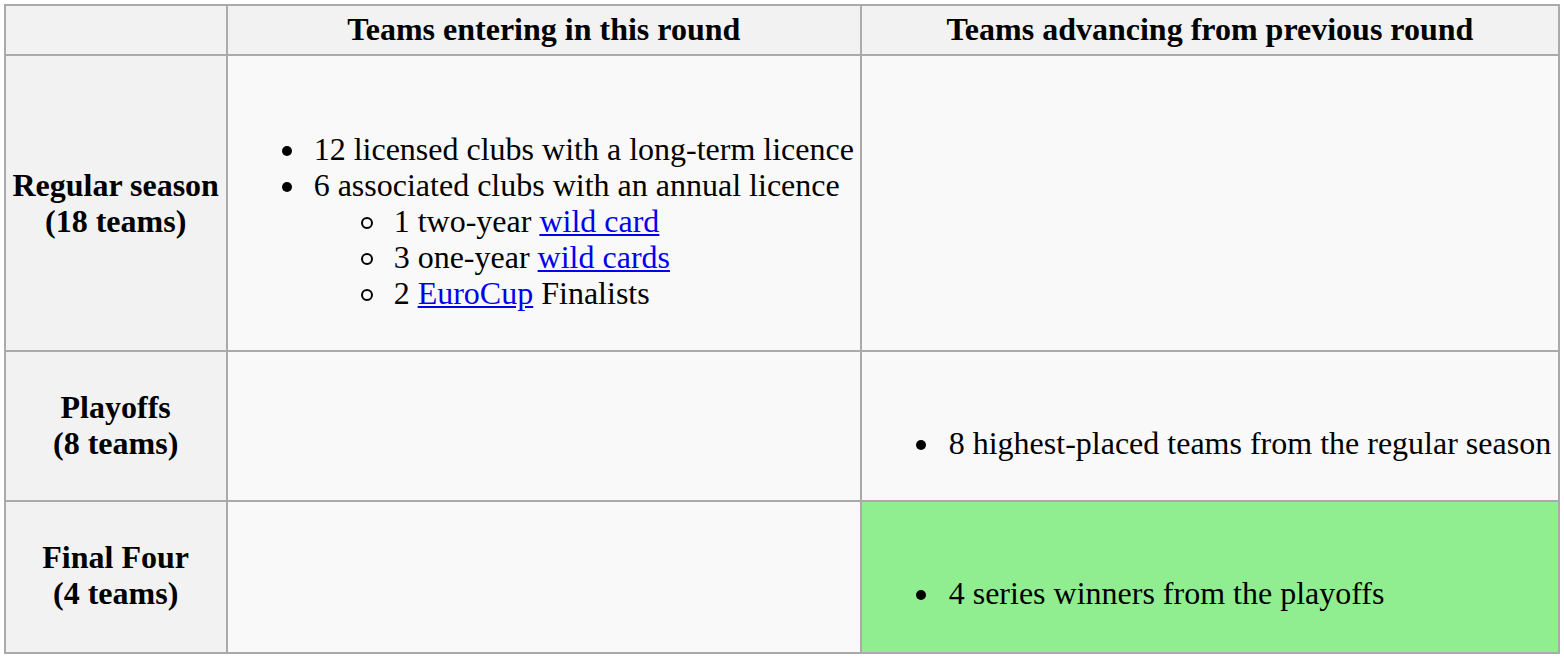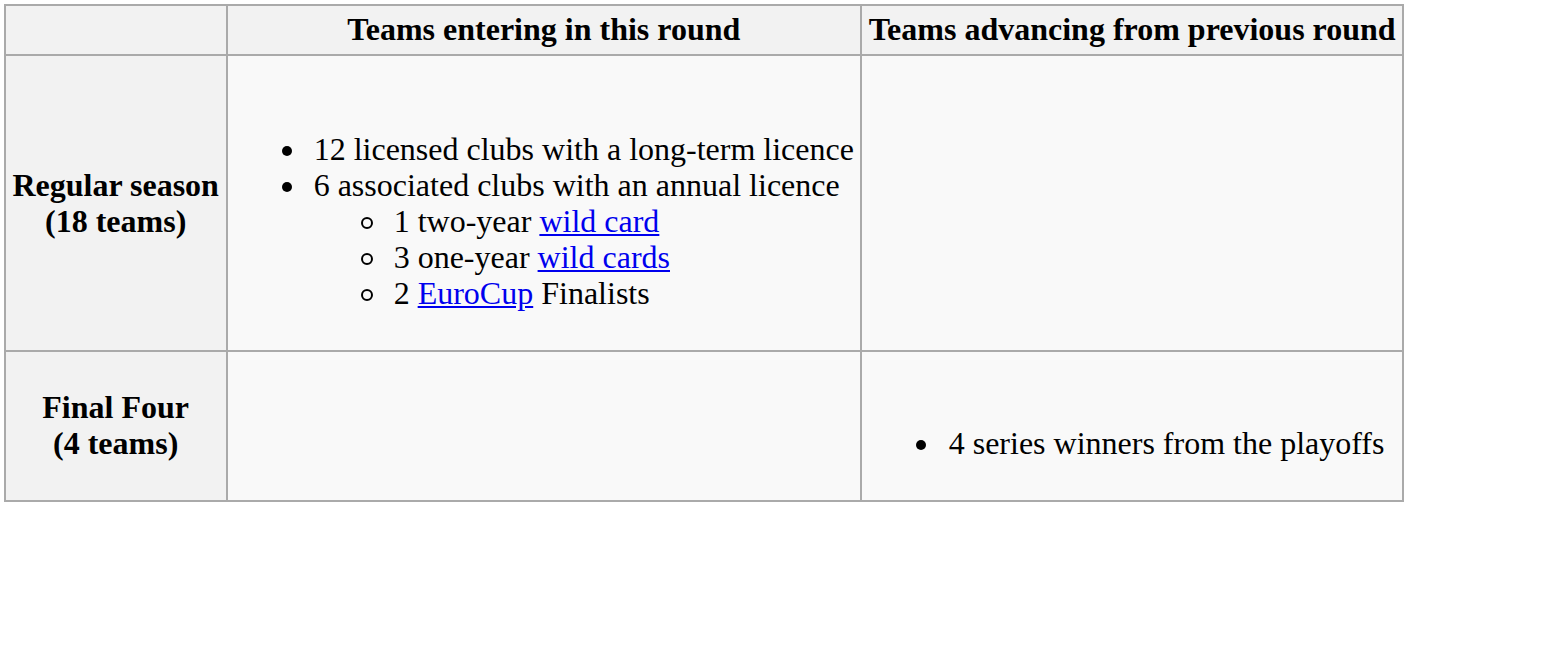- row: Playoffs (8 teams) | 8 highest-placed teams from the regular season
Final Four (4 teams) | Teams advancing from previous round: lightgreen background -> no background
